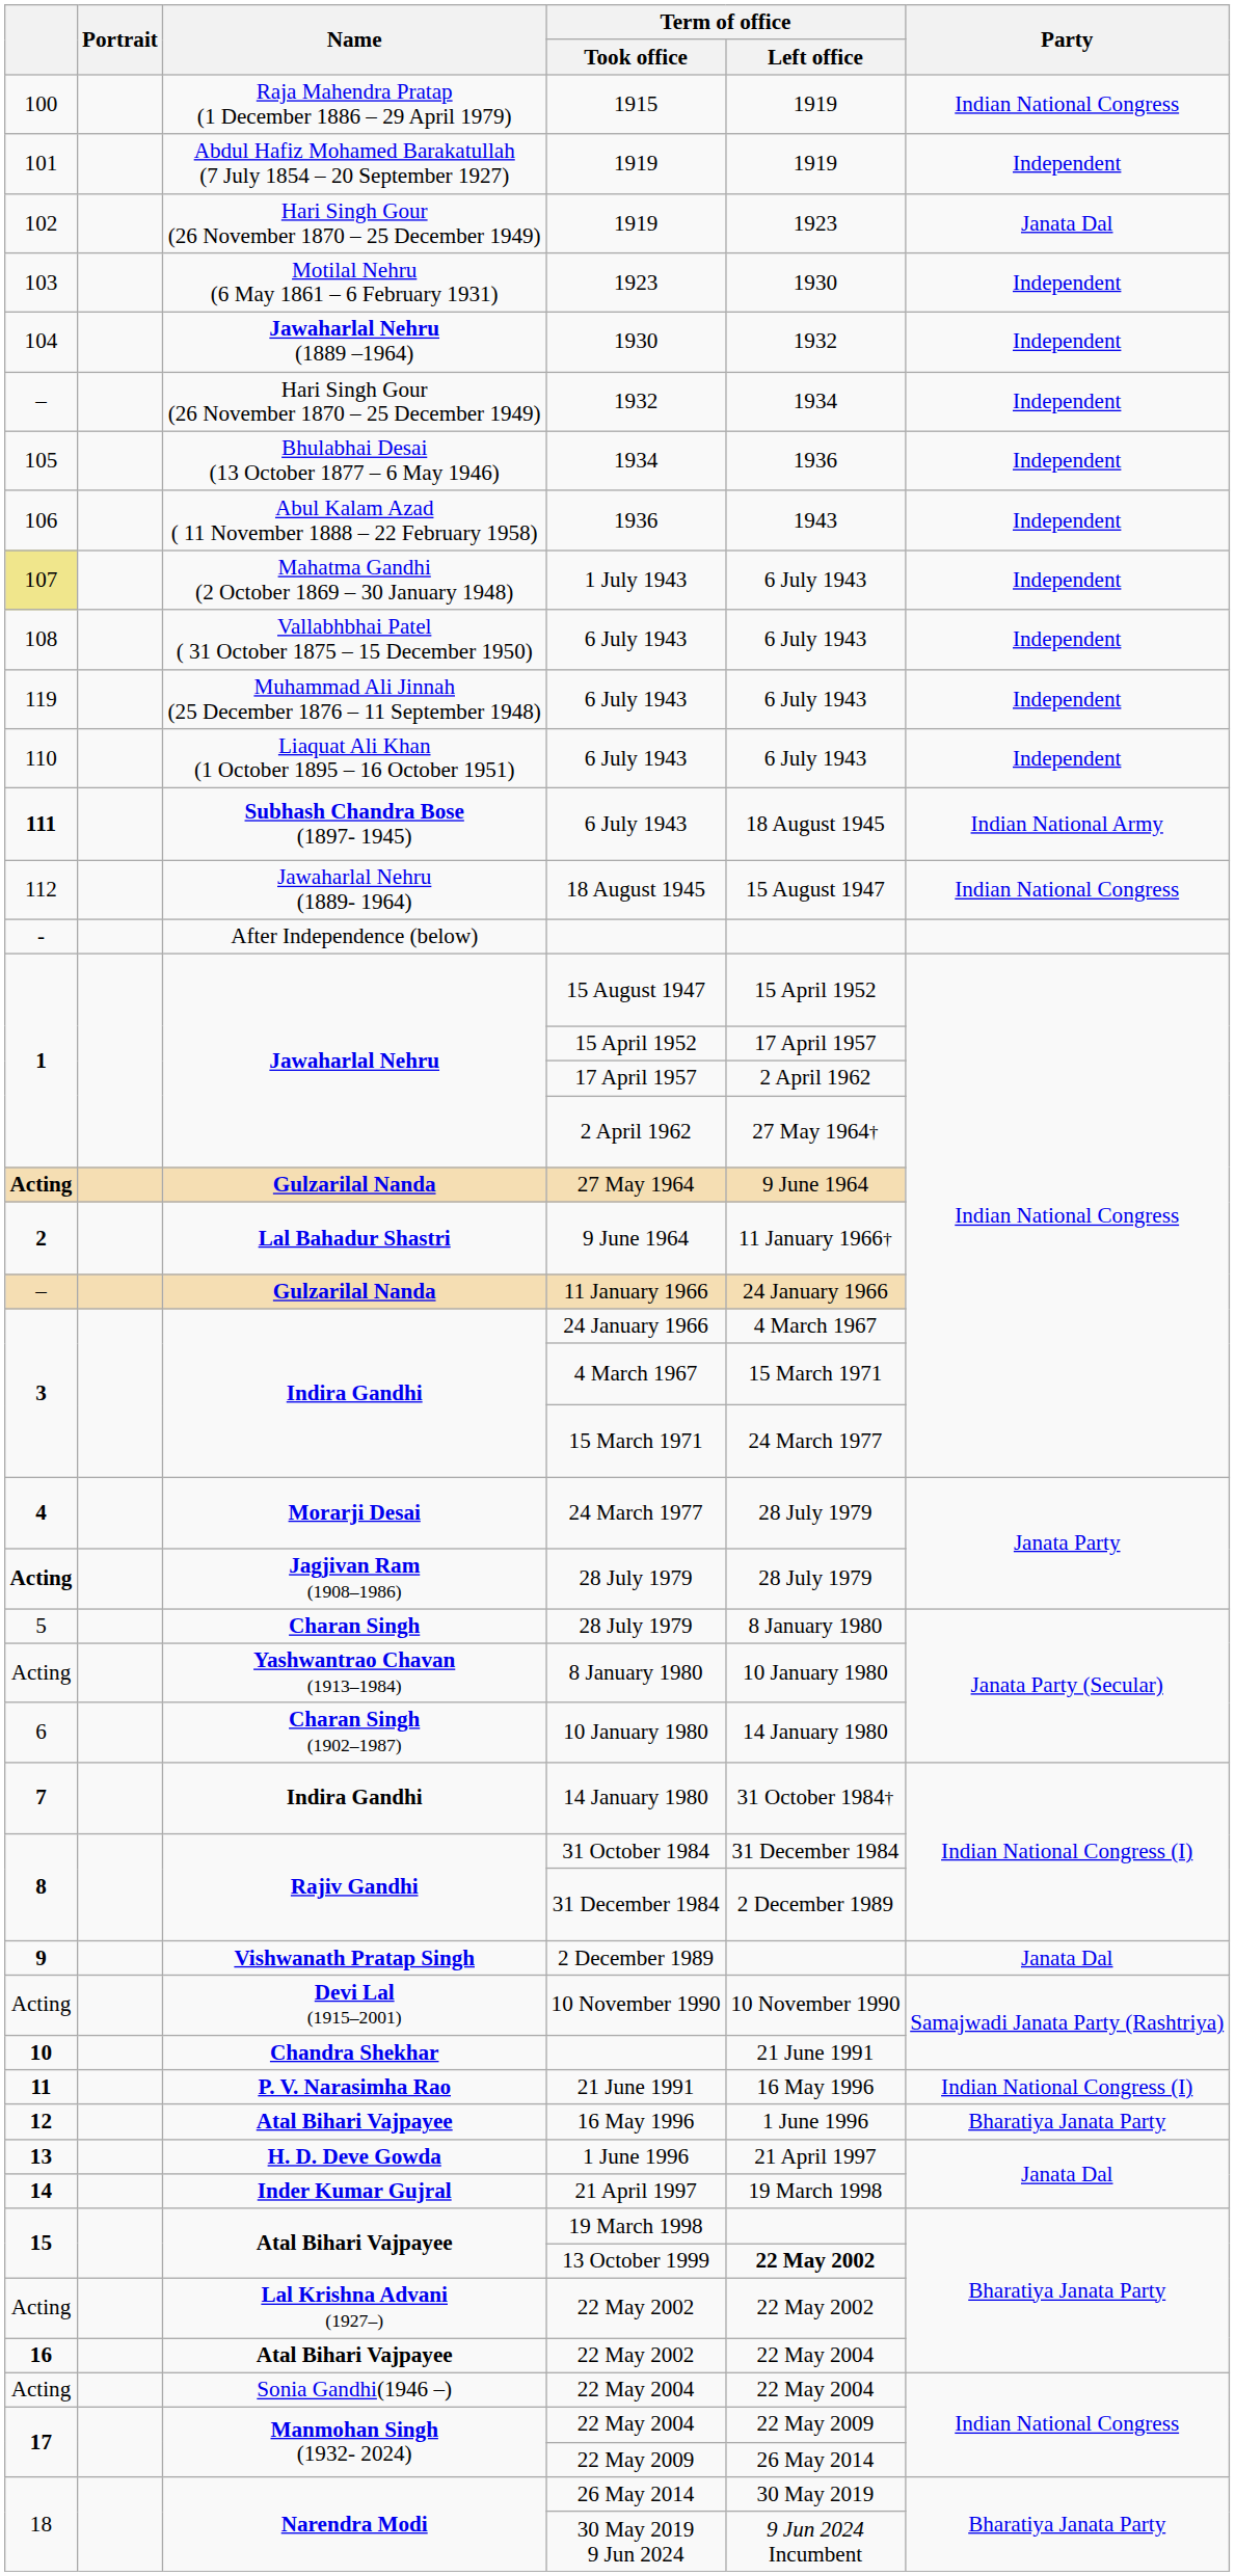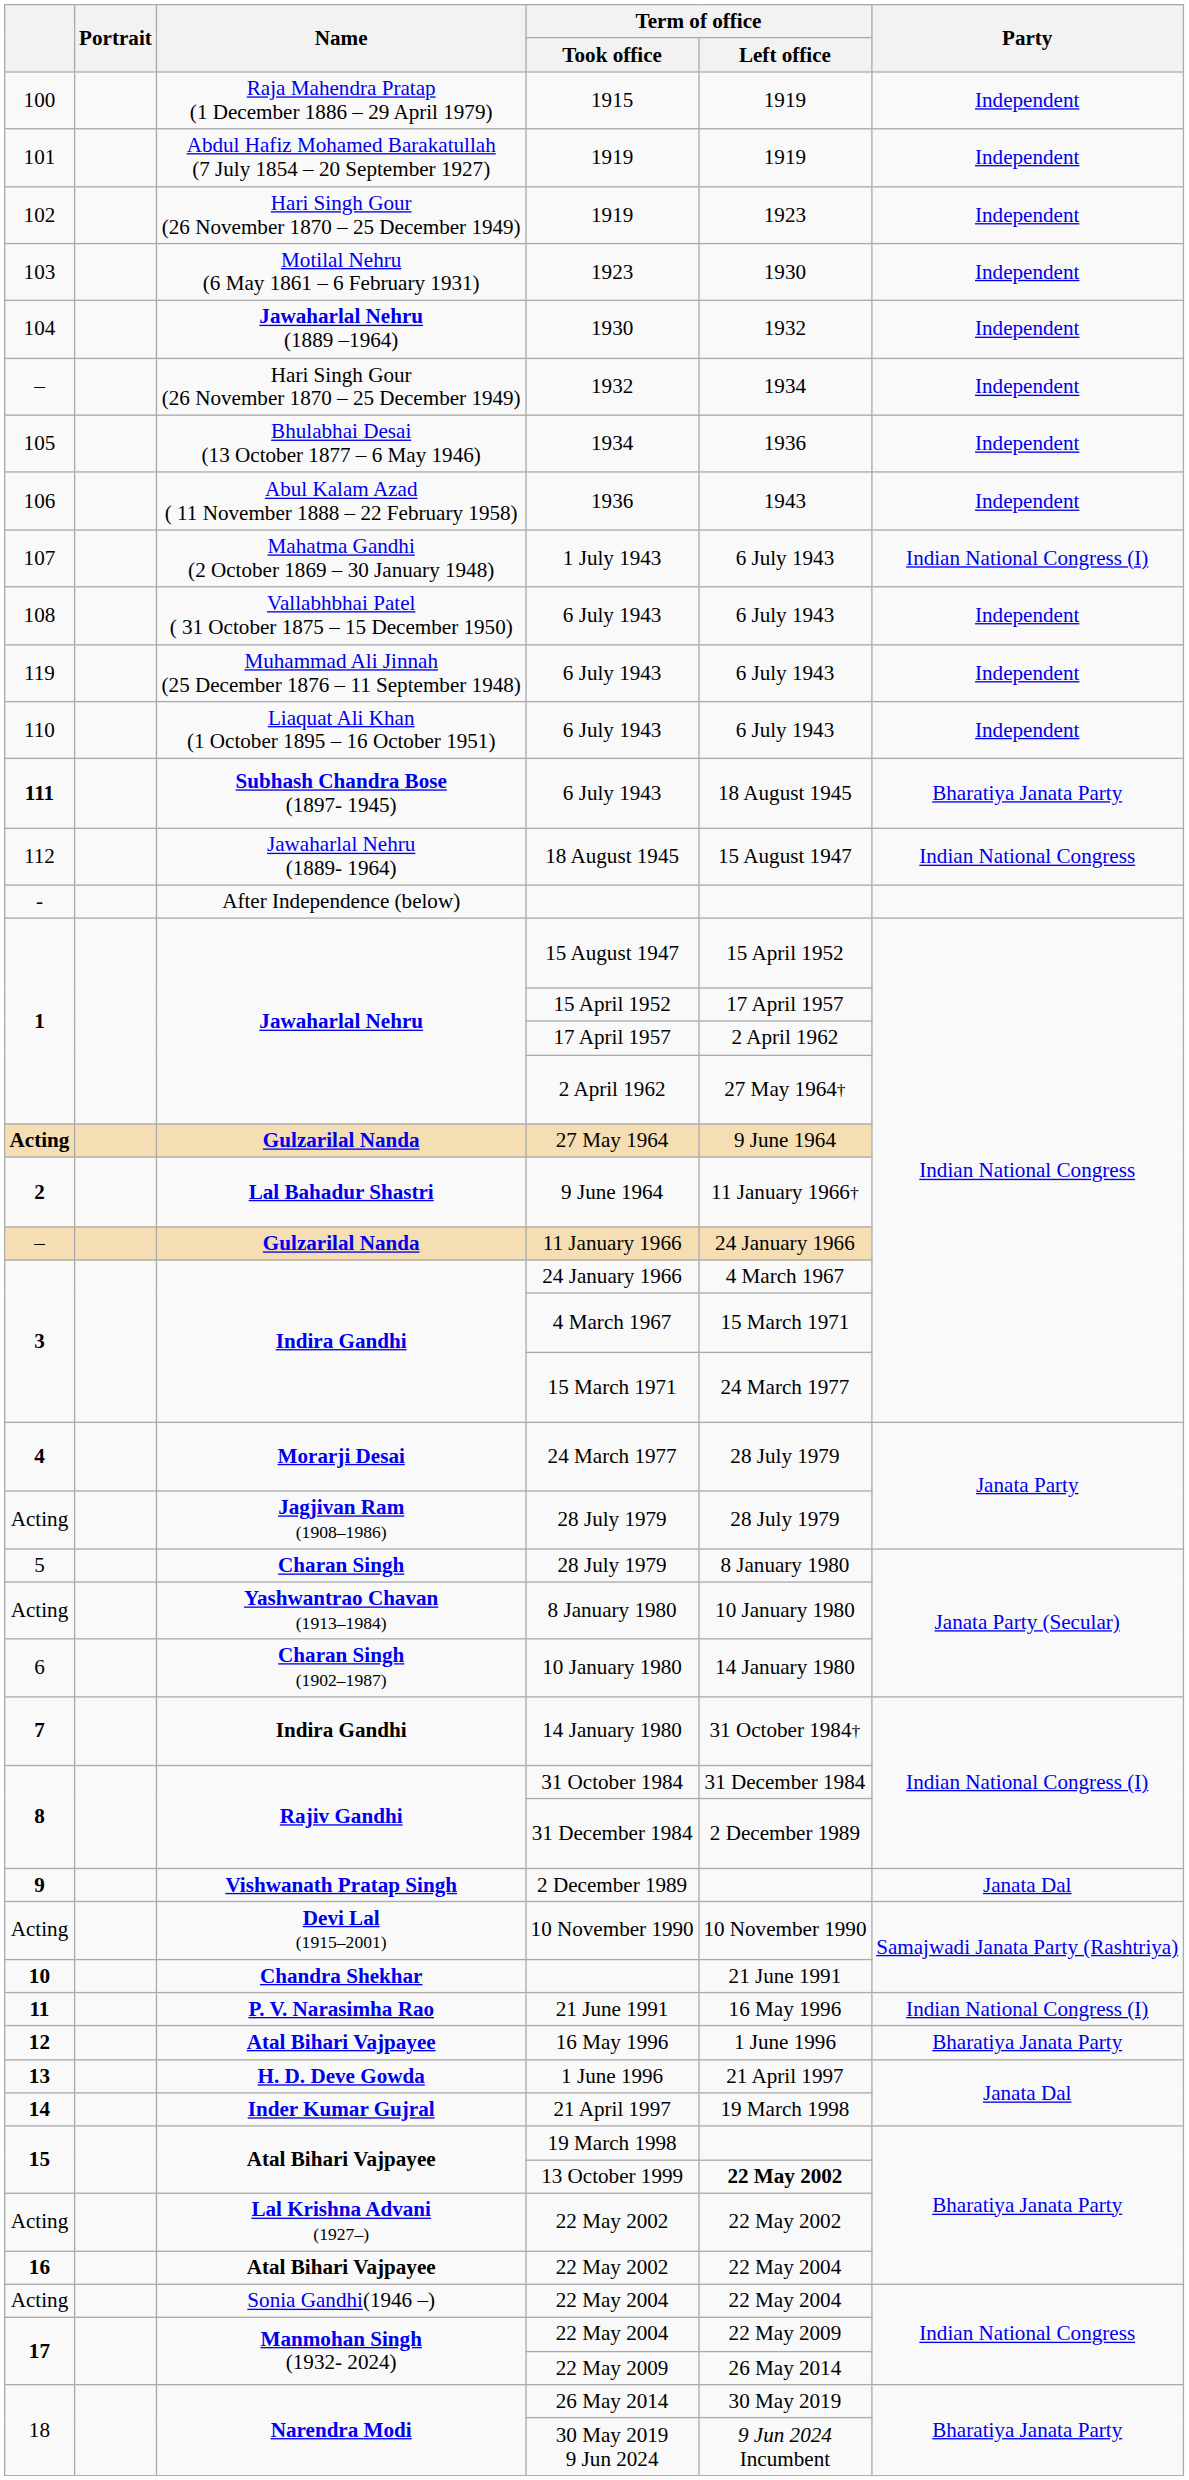1915 | Party: Indian National Congress -> Independent
Hari Singh Gour (26 November 1870 – 25 December 1949) / 1919 | Party: Janata Dal -> Independent
1 July 1943 | column 1: khaki background -> no background
1 July 1943 | Party: Independent -> Indian National Congress (I)
Subhash Chandra Bose (1897- 1945) / 6 July 1943 | Party: Indian National Army -> Bharatiya Janata Party
Jagjivan Ram (1908–1986) / 28 July 1979 | column 1: bold -> normal
